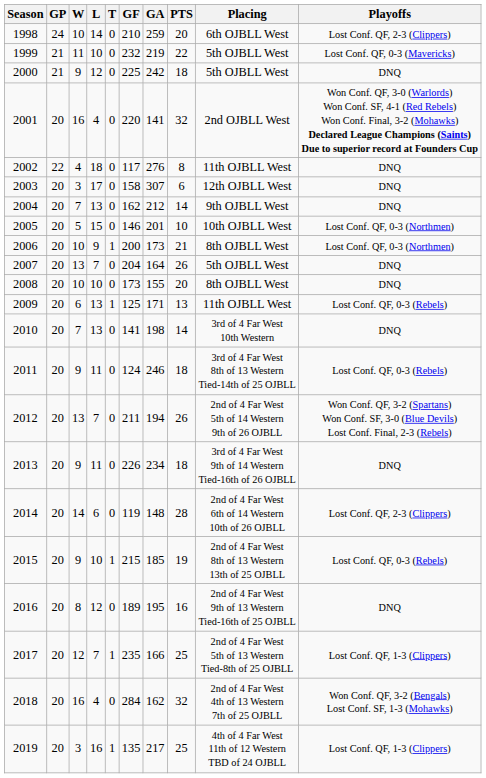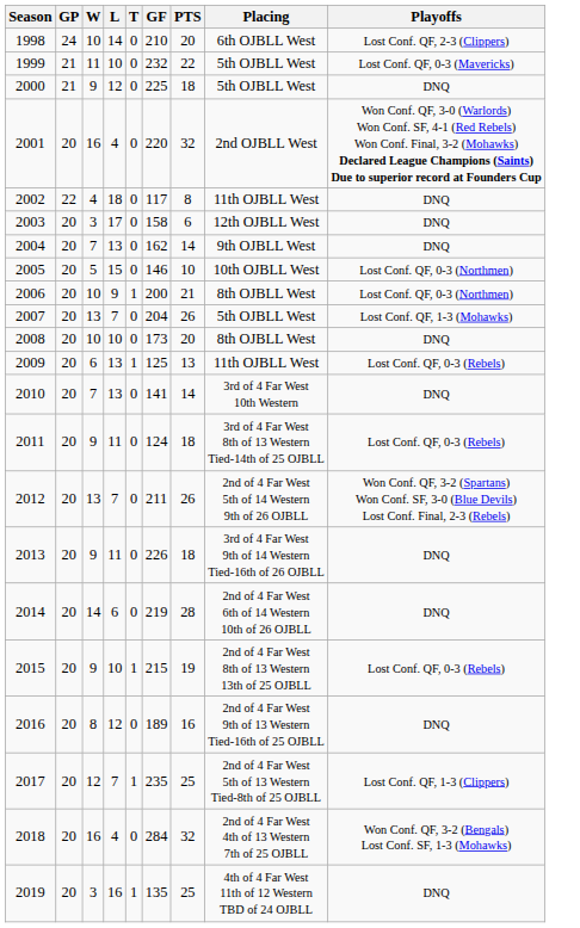- column: GA | 259 | 219 | 242 | 141 | 276 | 307 | 212 | 201 | 173 | 164 | 155 | 171 | 198 | 246 | 194 | 234 | 148 | 185 | 195 | 166 | 162 | 217
2007 | Playoffs: DNQ -> Lost Conf. QF, 1-3 (Mohawks)
2014 | GF: 119 -> 219
2014 | Playoffs: Lost Conf. QF, 2-3 (Clippers) -> DNQ
2019 | Playoffs: Lost Conf. QF, 1-3 (Clippers) -> DNQ
